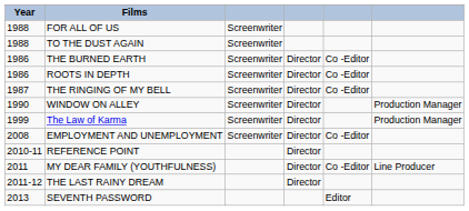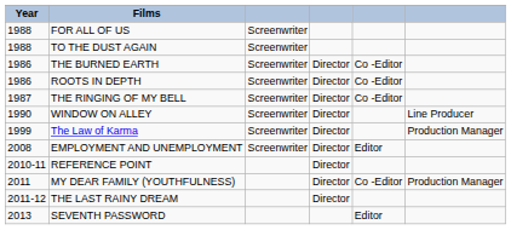WINDOW ON ALLEY | column 6: Production Manager -> Line Producer
EMPLOYMENT AND UNEMPLOYMENT | column 5: Co -Editor -> Editor
MY DEAR FAMILY (YOUTHFULNESS) | column 6: Line Producer -> Production Manager
